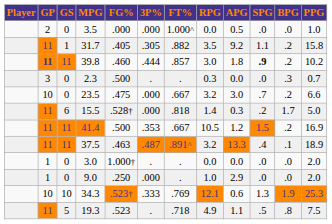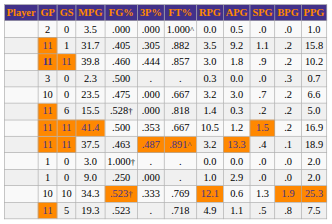39.8 | SPG: bold -> normal
15.5 | BPG: 1.7 -> .2
